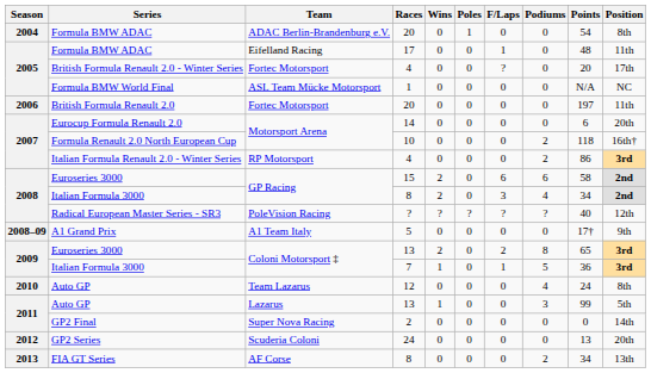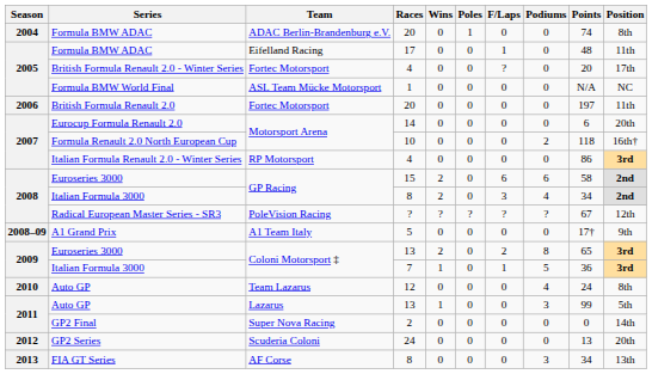Formula BMW ADAC / ADAC Berlin-Brandenburg e.V. | Points: 54 -> 74
Italian Formula Renault 2.0 - Winter Series | Podiums: 2 -> 0
Radical European Master Series - SR3 | Points: 40 -> 67
FIA GT Series | Podiums: 2 -> 3
